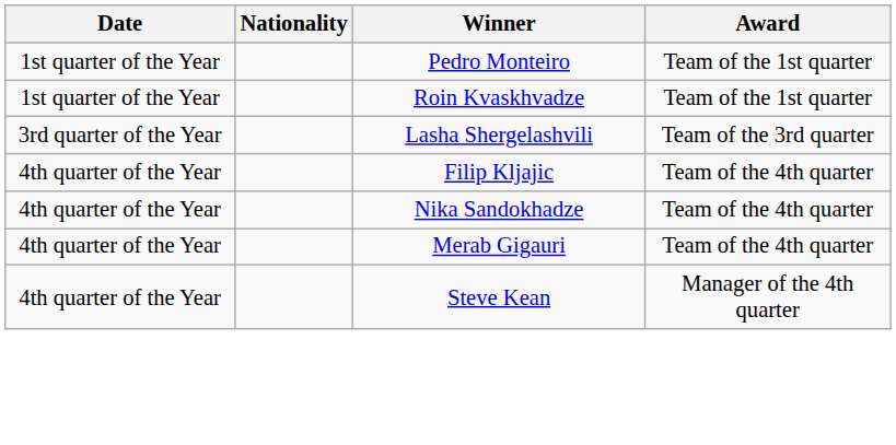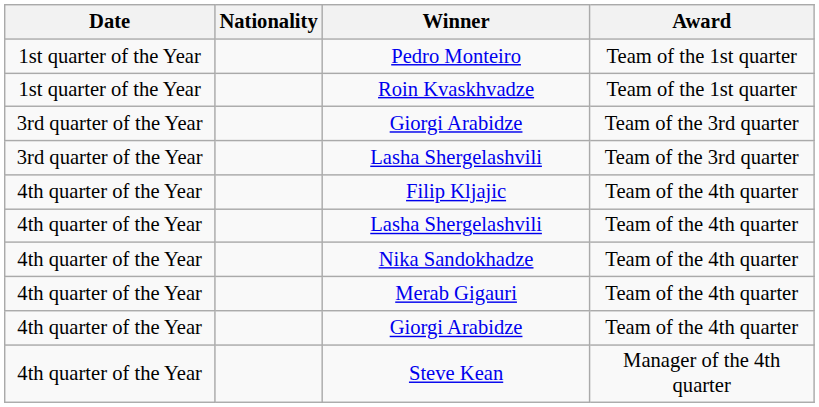+ row: 3rd quarter of the Year | Giorgi Arabidze | Team of the 3rd quarter
+ row: 4th quarter of the Year | Lasha Shergelashvili | Team of the 4th quarter
+ row: 4th quarter of the Year | Giorgi Arabidze | Team of the 4th quarter
